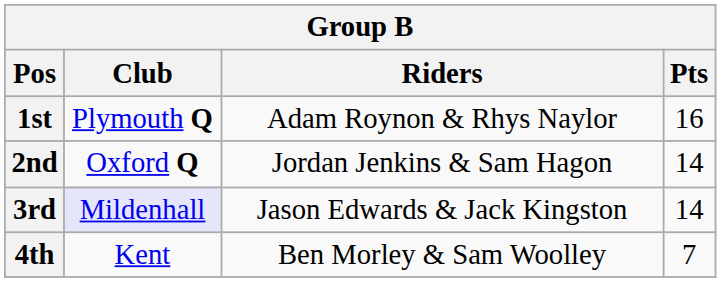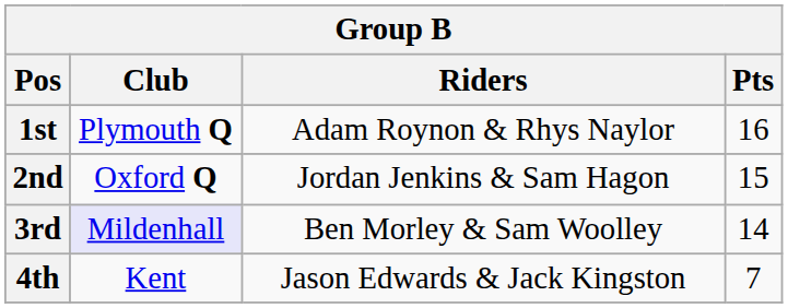2nd | Pts: 14 -> 15
3rd | Riders: Jason Edwards & Jack Kingston -> Ben Morley & Sam Woolley
4th | Riders: Ben Morley & Sam Woolley -> Jason Edwards & Jack Kingston
